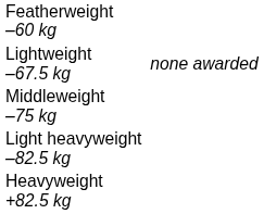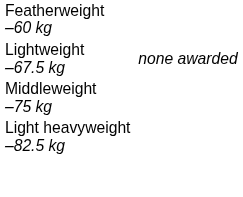- row: Heavyweight +82.5 kg
